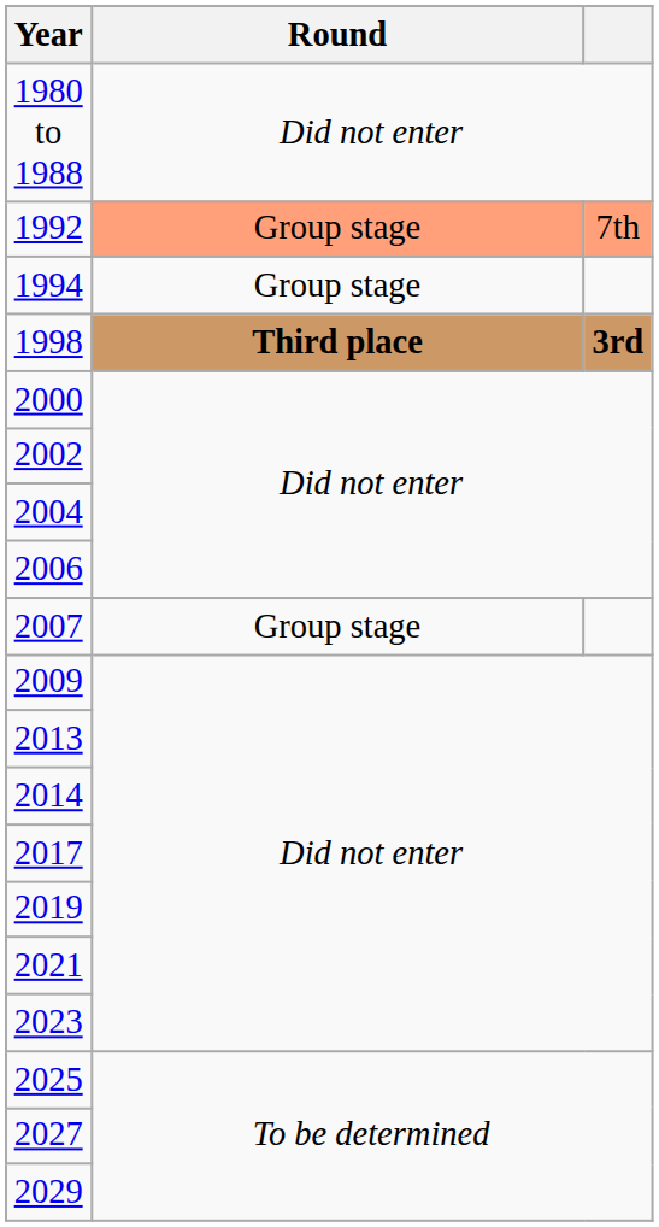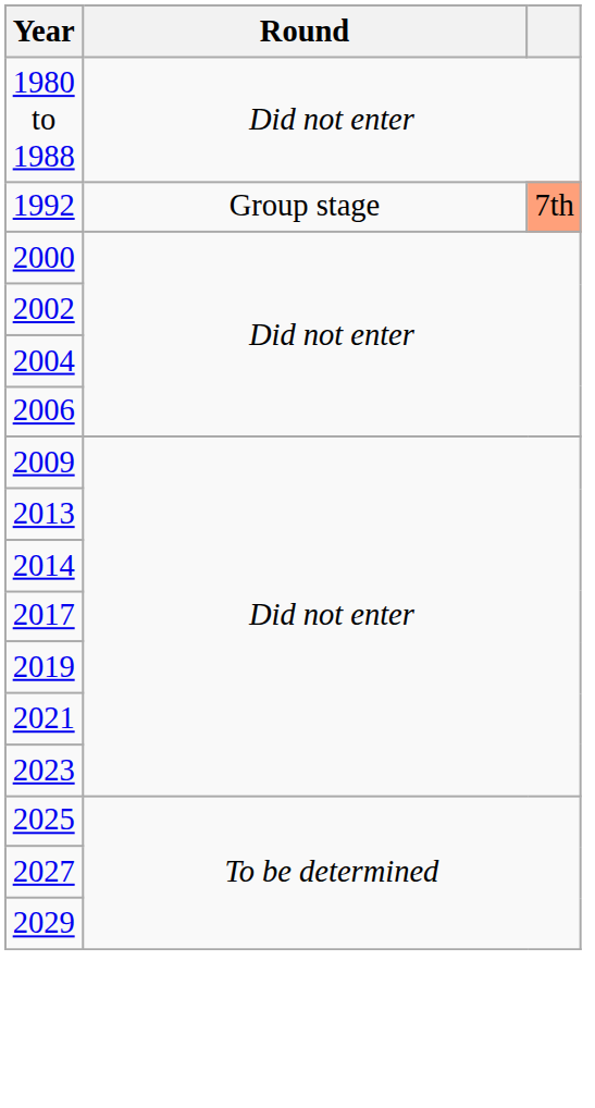1992 | Round: lightsalmon background -> no background
- row: 1994 | Group stage
- row: 1998 | Third place | 3rd
- row: 2007 | Group stage
